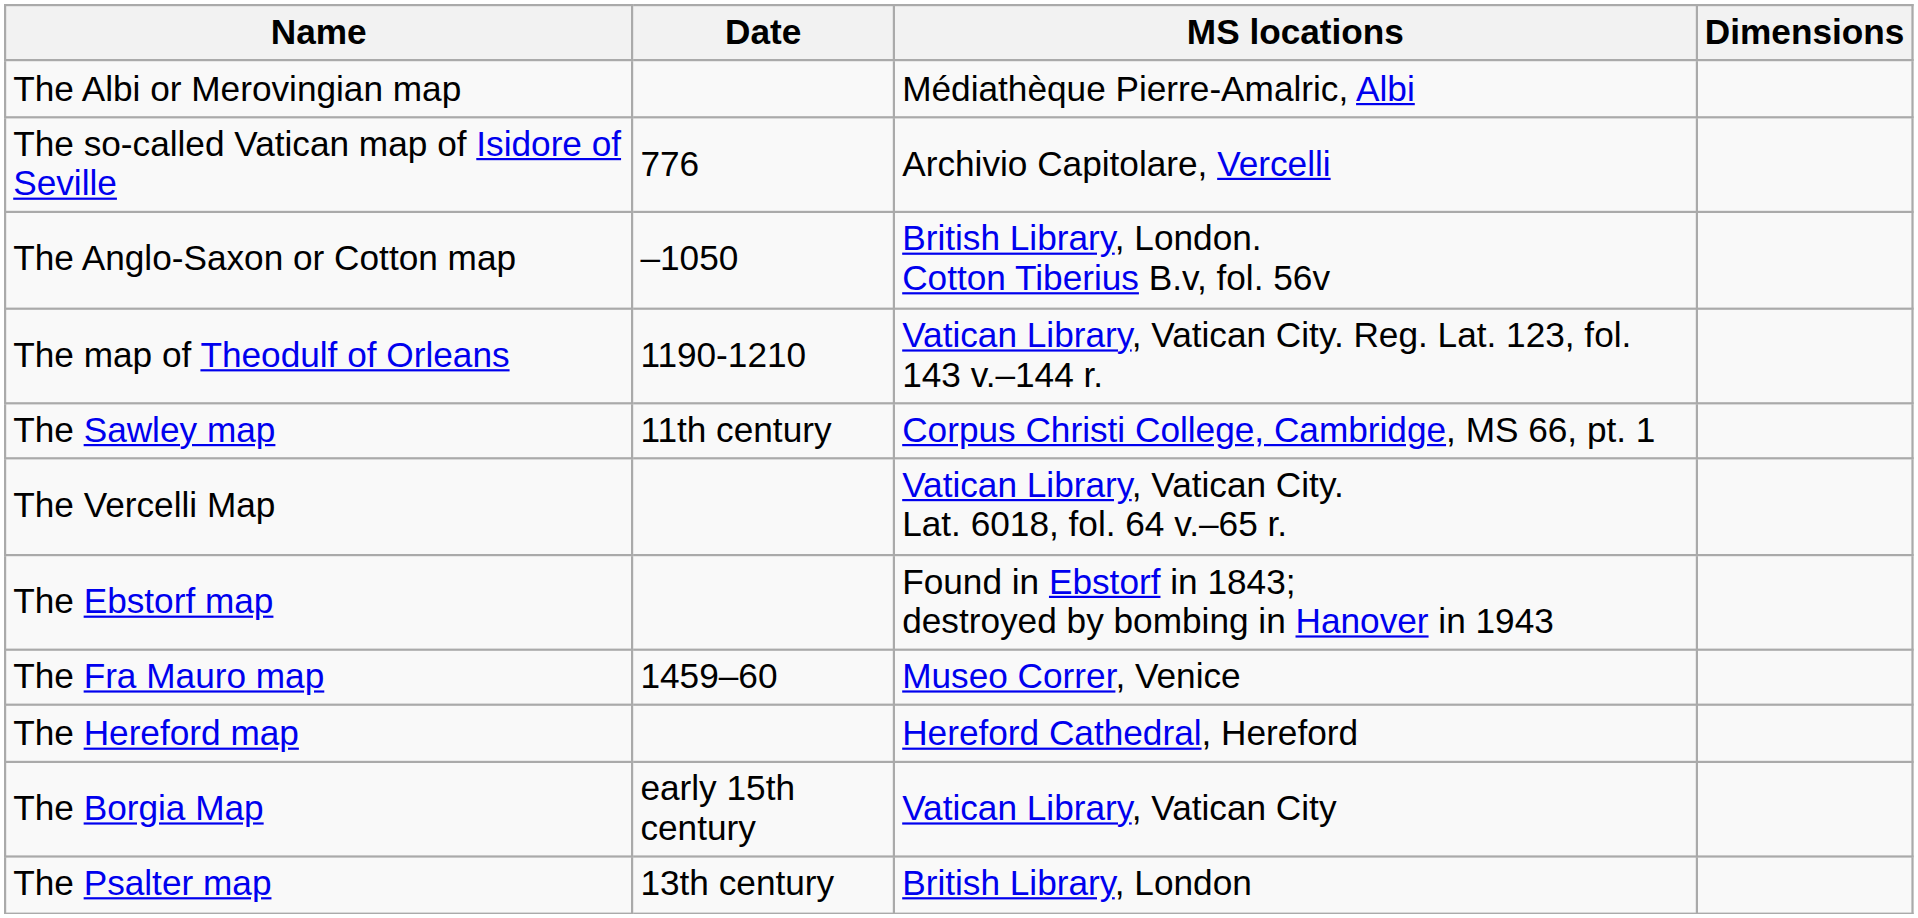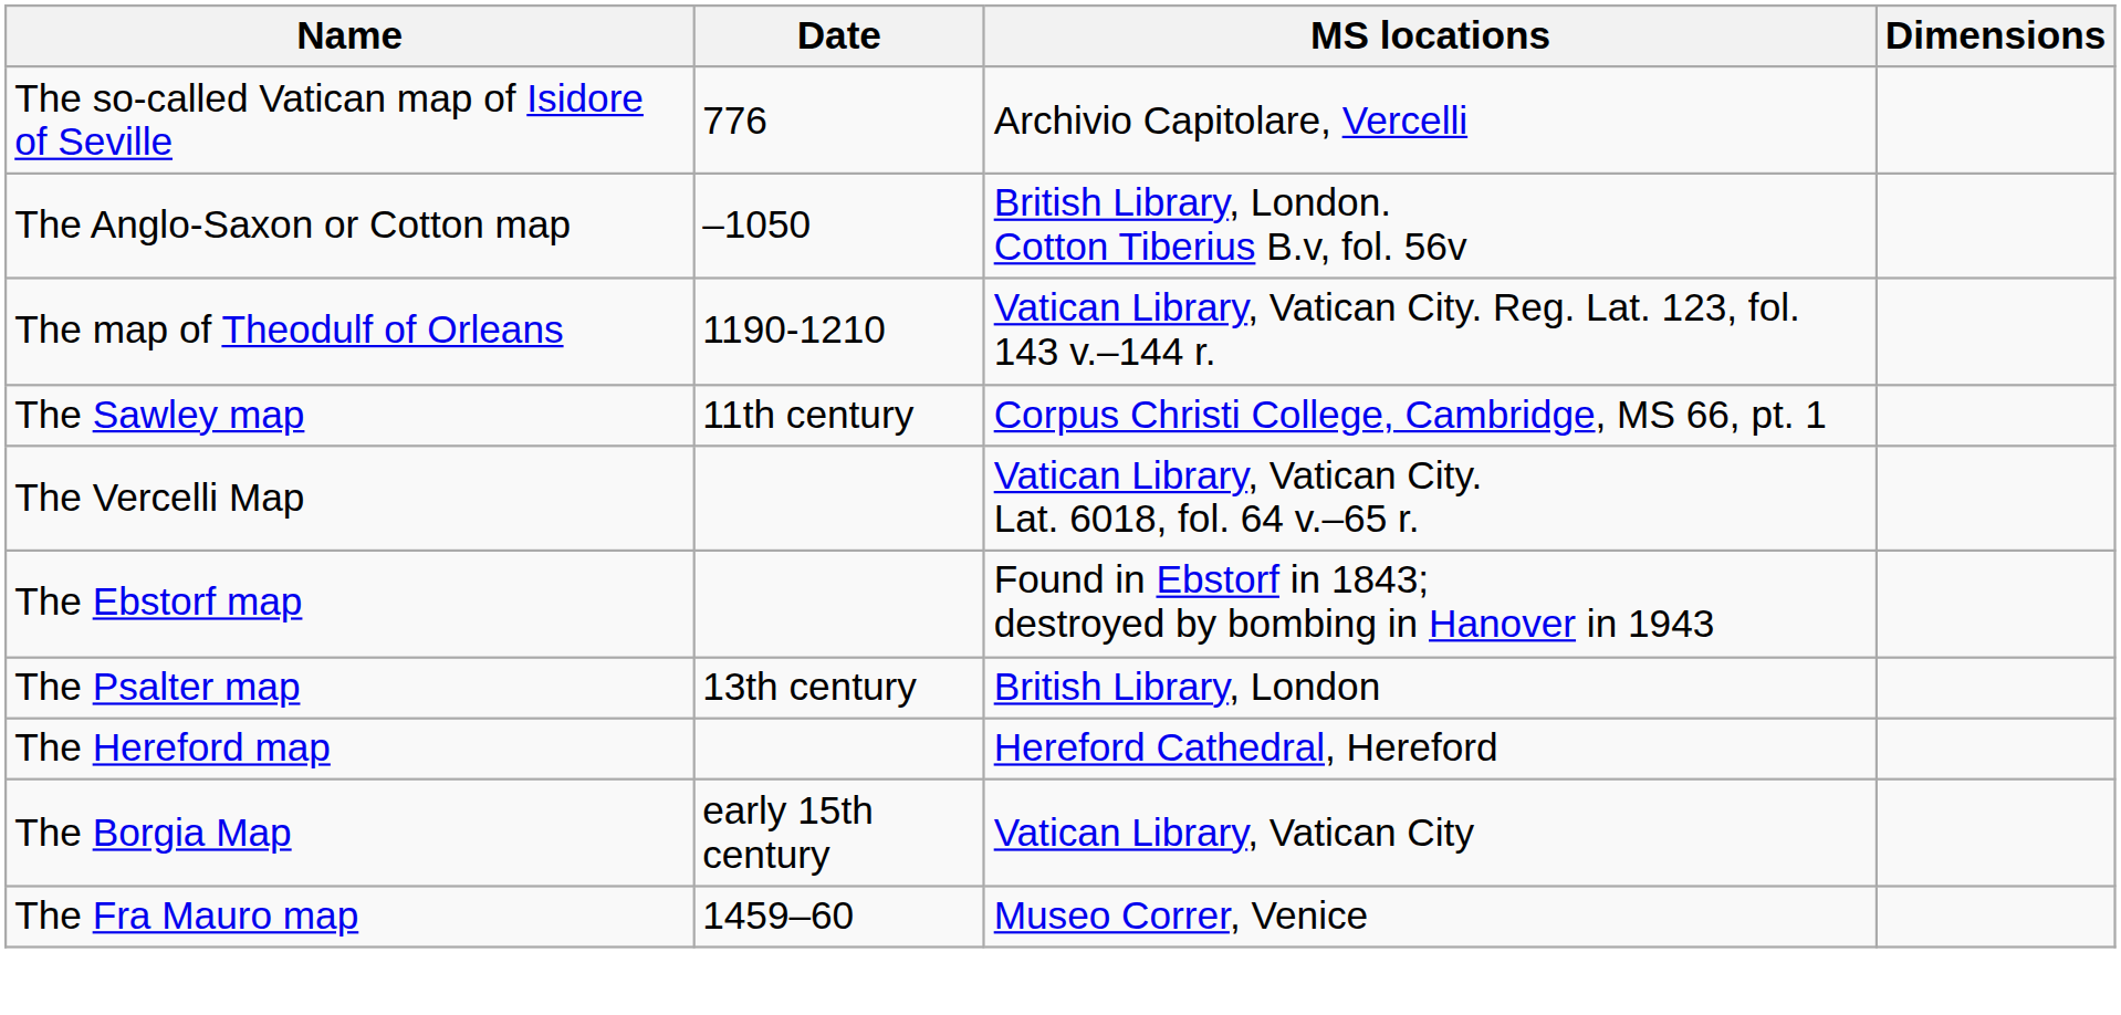- row: The Albi or Merovingian map | Médiathèque Pierre-Amalric, Albi
rows swapped: The Psalter map <-> The Fra Mauro map
